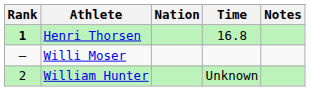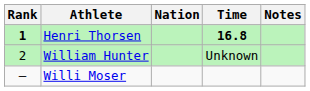Henri Thorsen | Time: normal -> bold
rows swapped: William Hunter <-> Willi Moser
